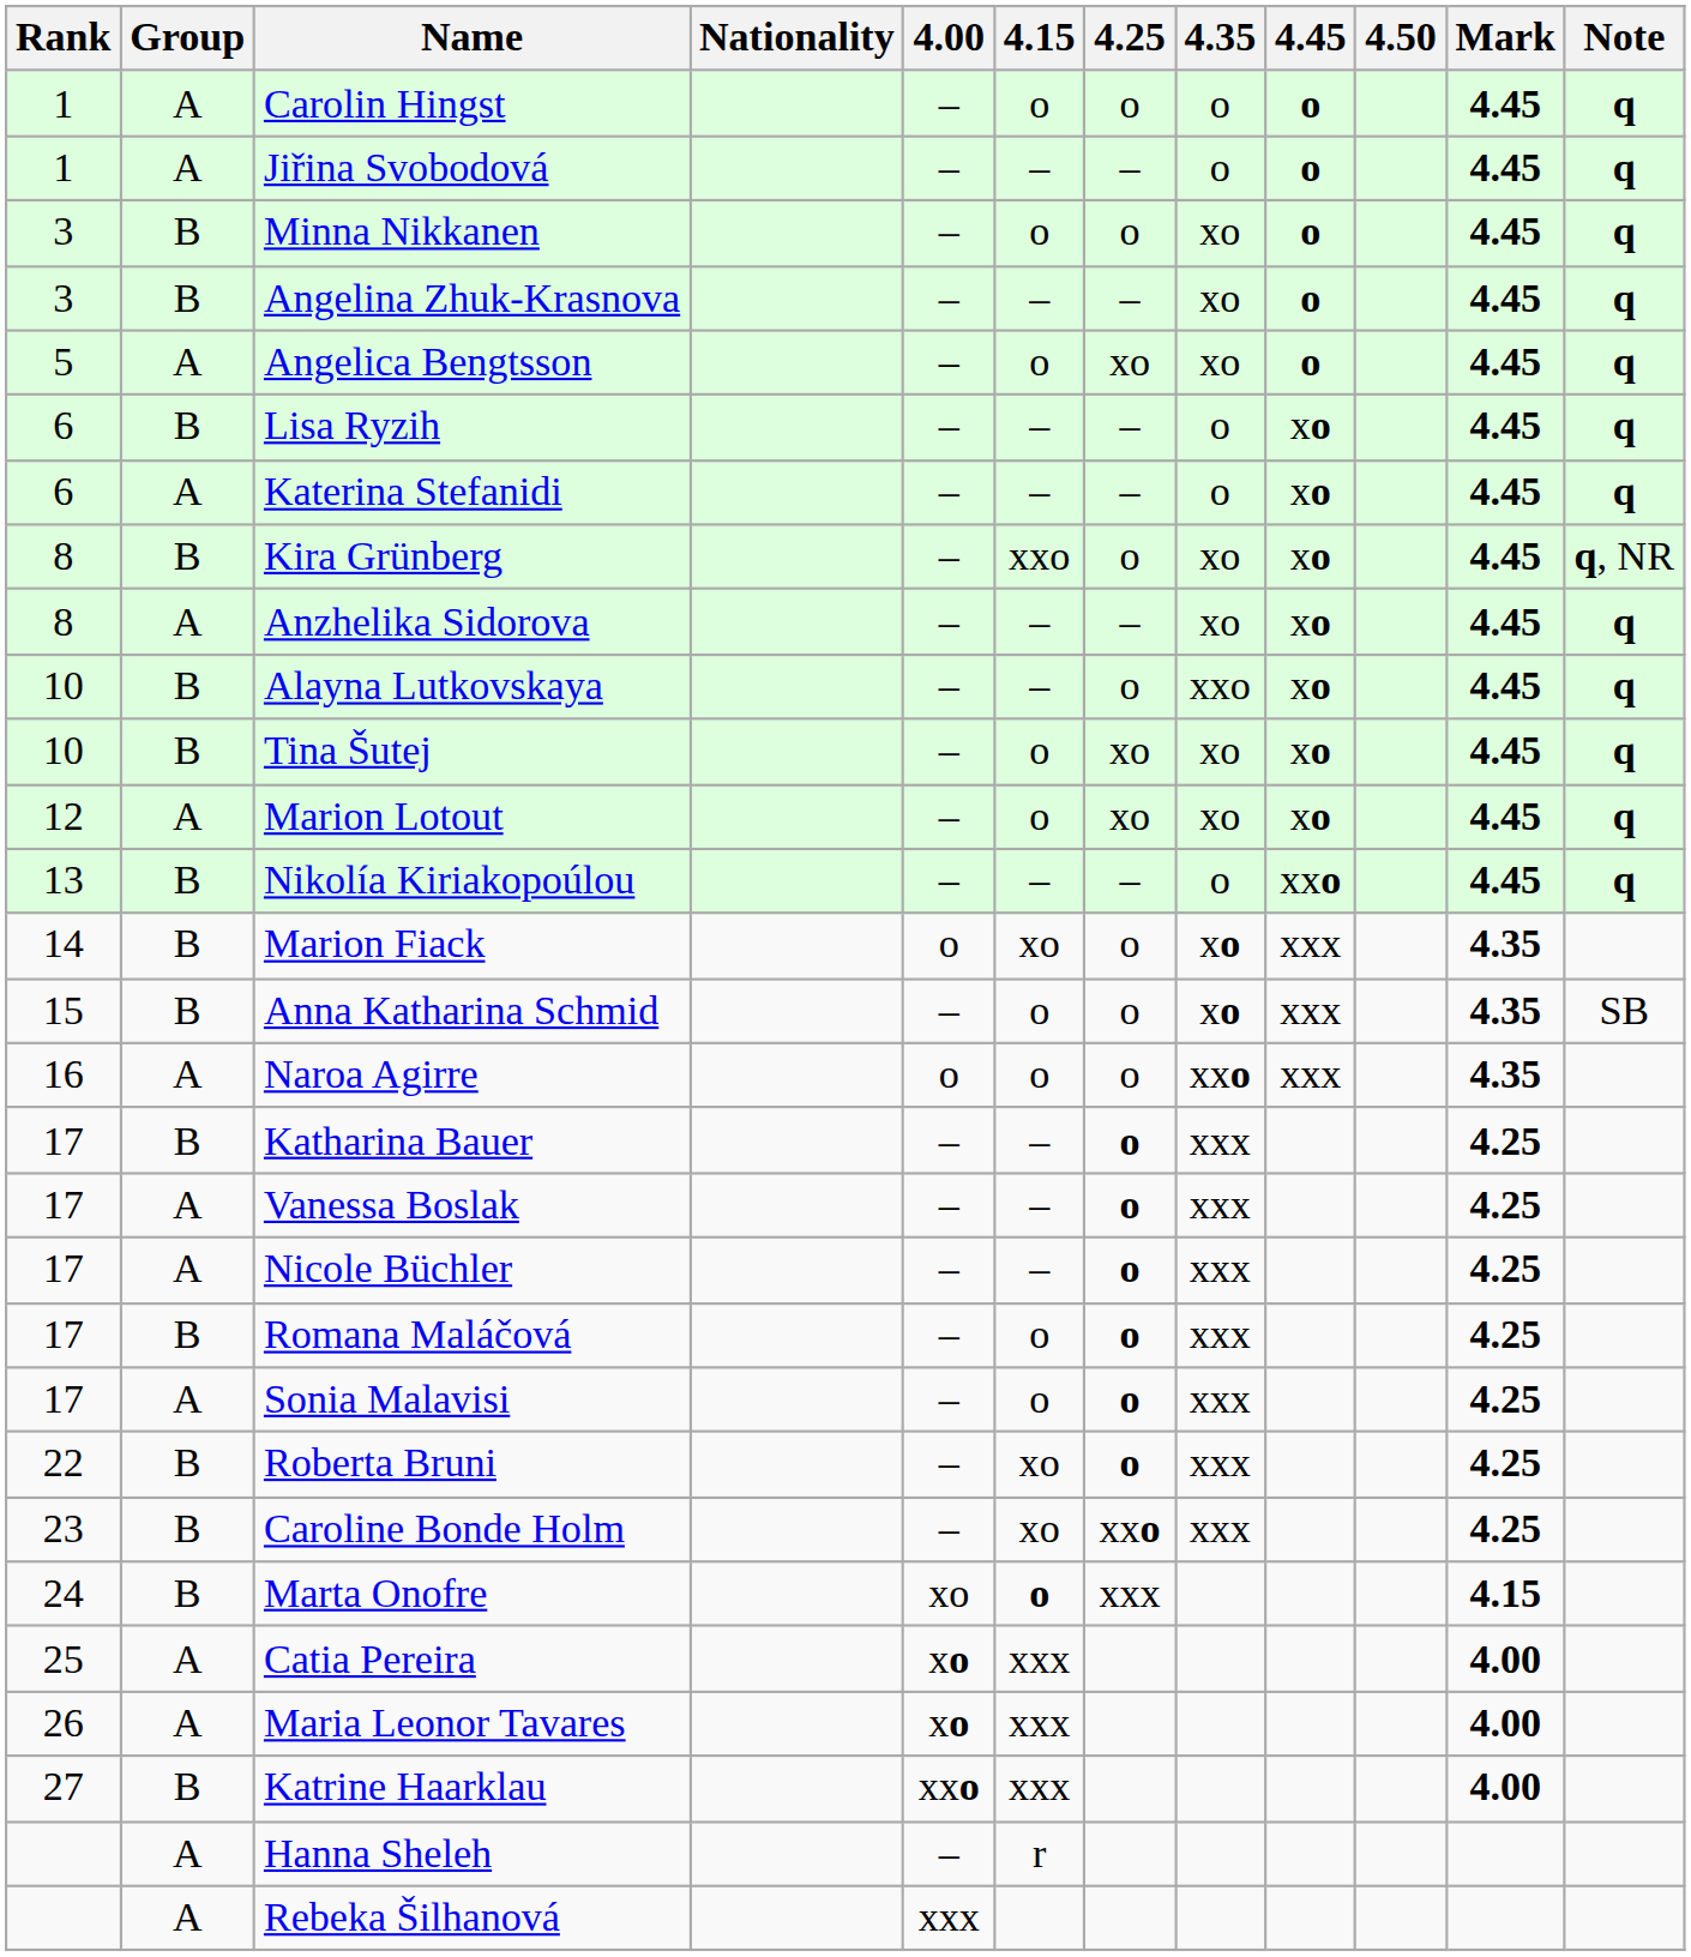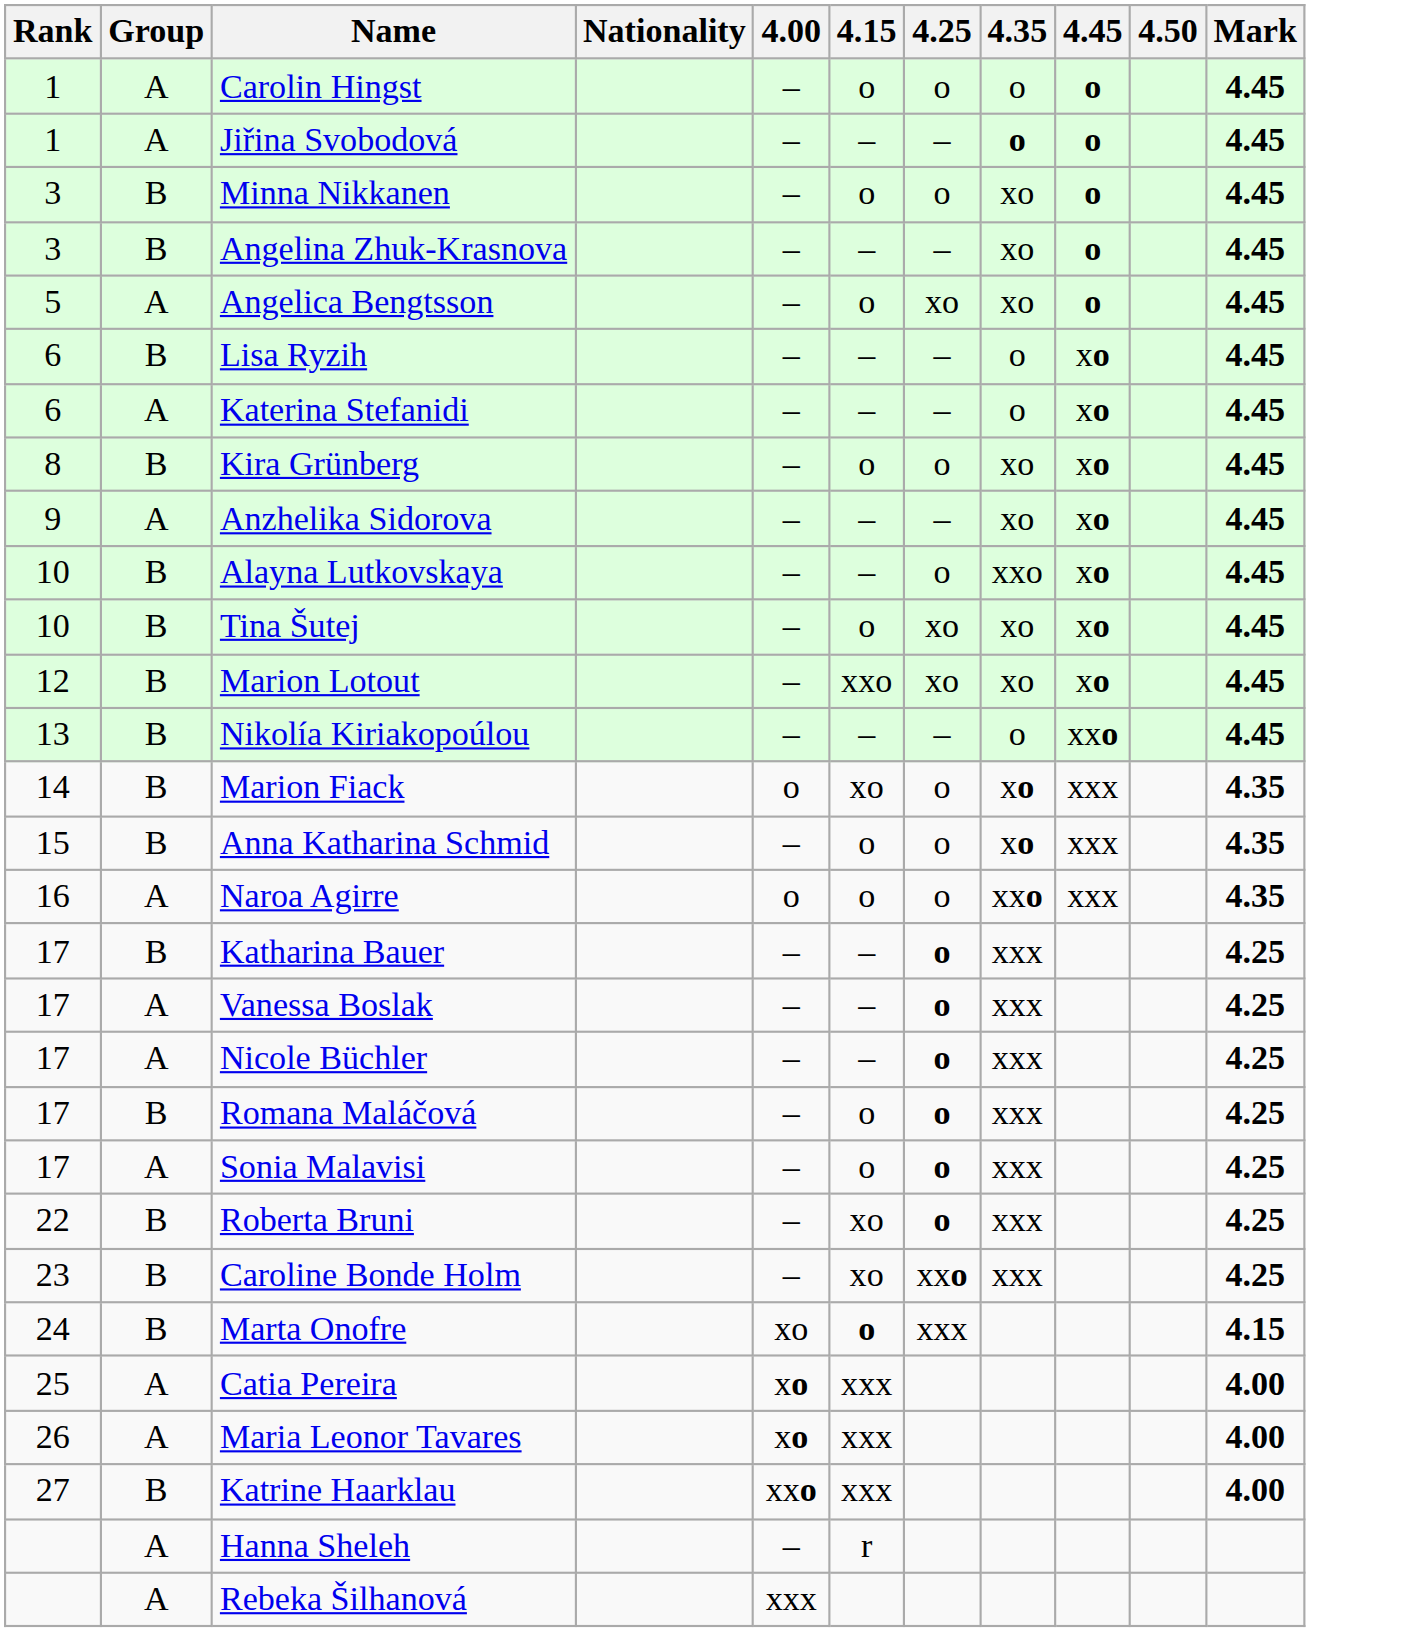- column: Note | q | q | q | q | q | q | q | q, NR | q | q | q | q | q | SB
Jiřina Svobodová | 4.35: normal -> bold
Kira Grünberg | 4.15: xxo -> o
Anzhelika Sidorova | Rank: 8 -> 9
Marion Lotout | Group: A -> B
Marion Lotout | 4.15: o -> xxo
